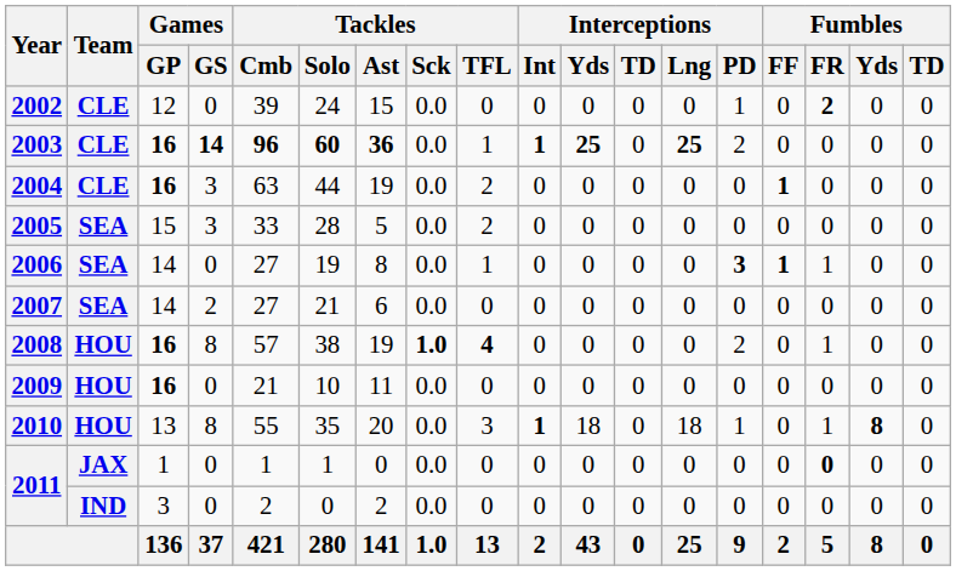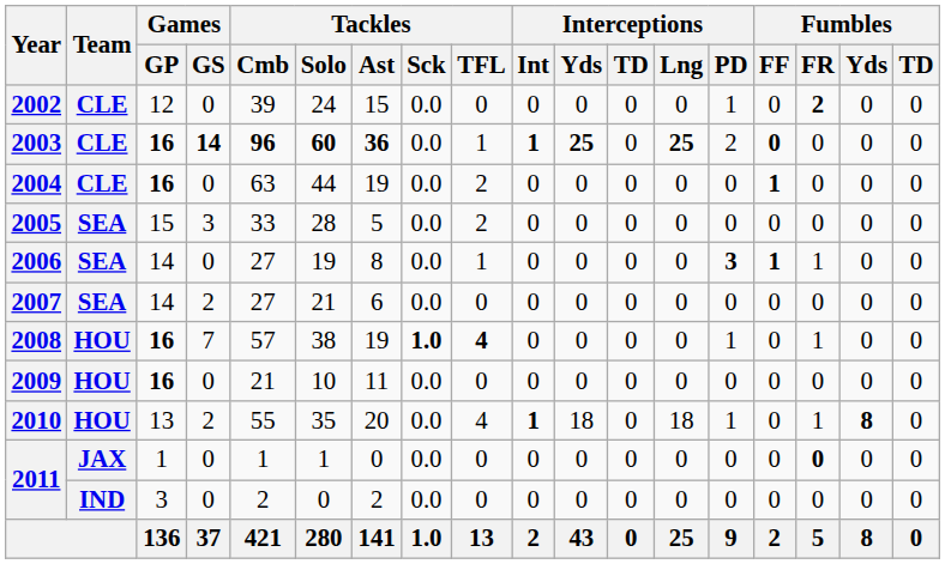2003 | Fumbles / FF: normal -> bold
2004 | Games / GS: 3 -> 0
2008 | Games / GS: 8 -> 7
2008 | Interceptions / PD: 2 -> 1
2010 | Games / GS: 8 -> 2
2010 | Tackles / TFL: 3 -> 4
